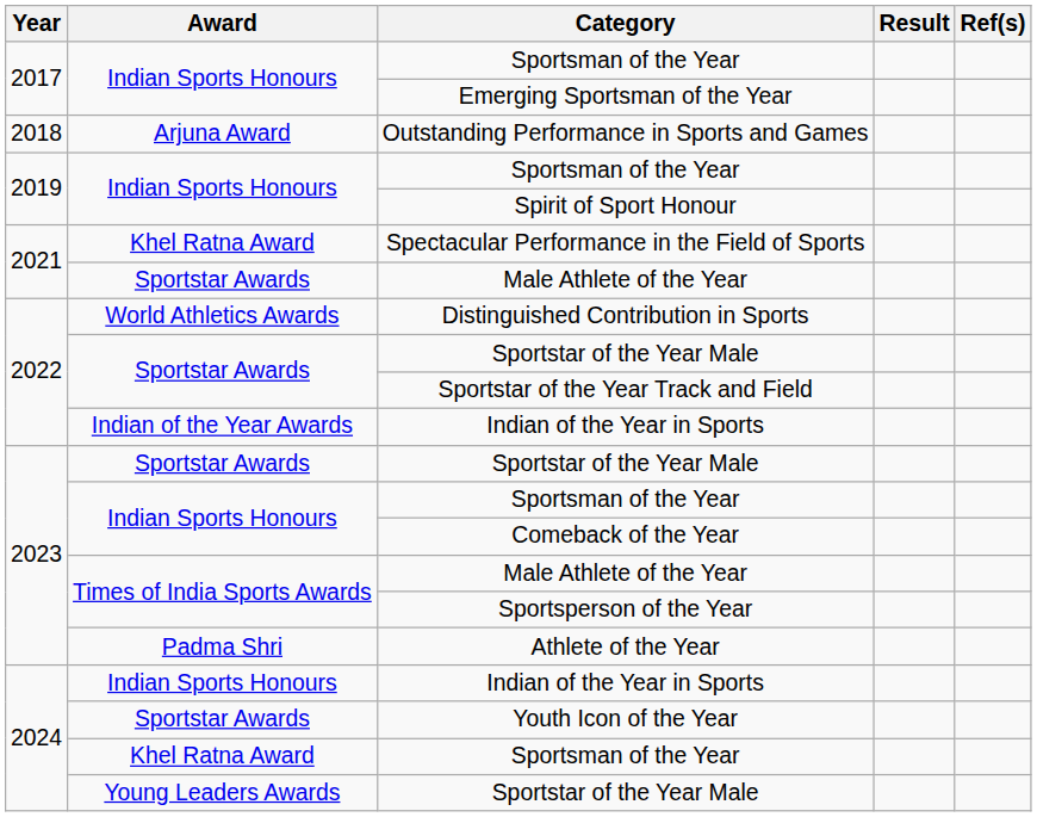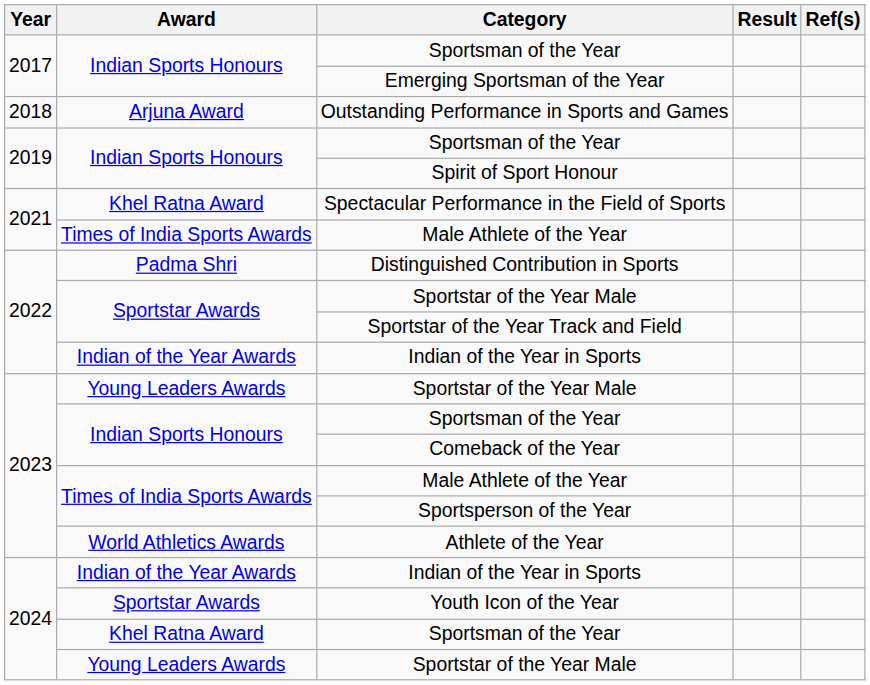2021 / Male Athlete of the Year | Award: Sportstar Awards -> Times of India Sports Awards
Distinguished Contribution in Sports | Award: World Athletics Awards -> Padma Shri
2023 / Sportstar of the Year Male | Award: Sportstar Awards -> Young Leaders Awards
Athlete of the Year | Award: Padma Shri -> World Athletics Awards
2024 / Indian of the Year in Sports | Award: Indian Sports Honours -> Indian of the Year Awards
